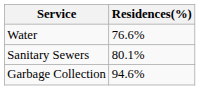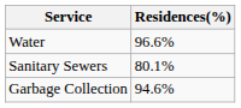Water | Residences(%): 76.6% -> 96.6%
